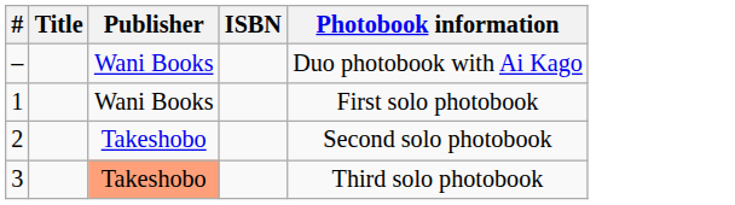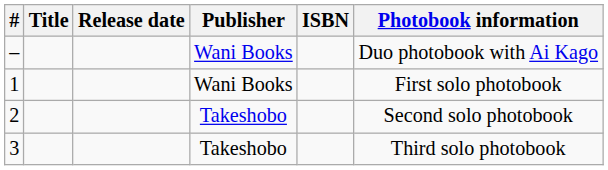+ column: Release date
3 | Publisher: lightsalmon background -> no background
